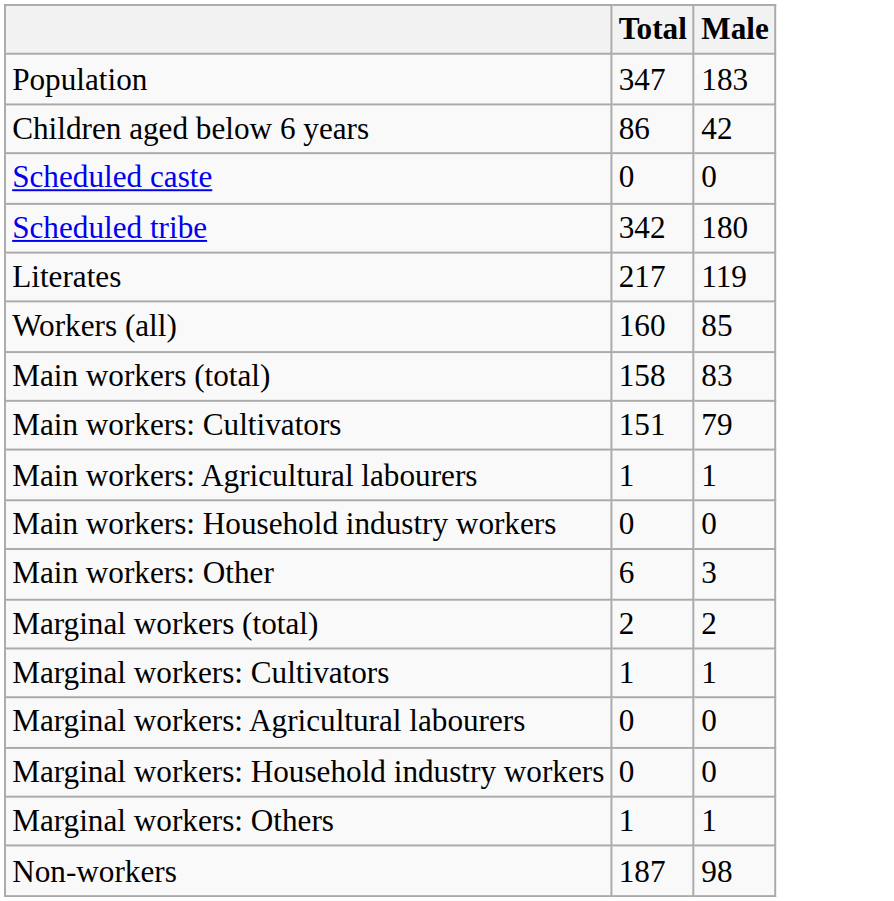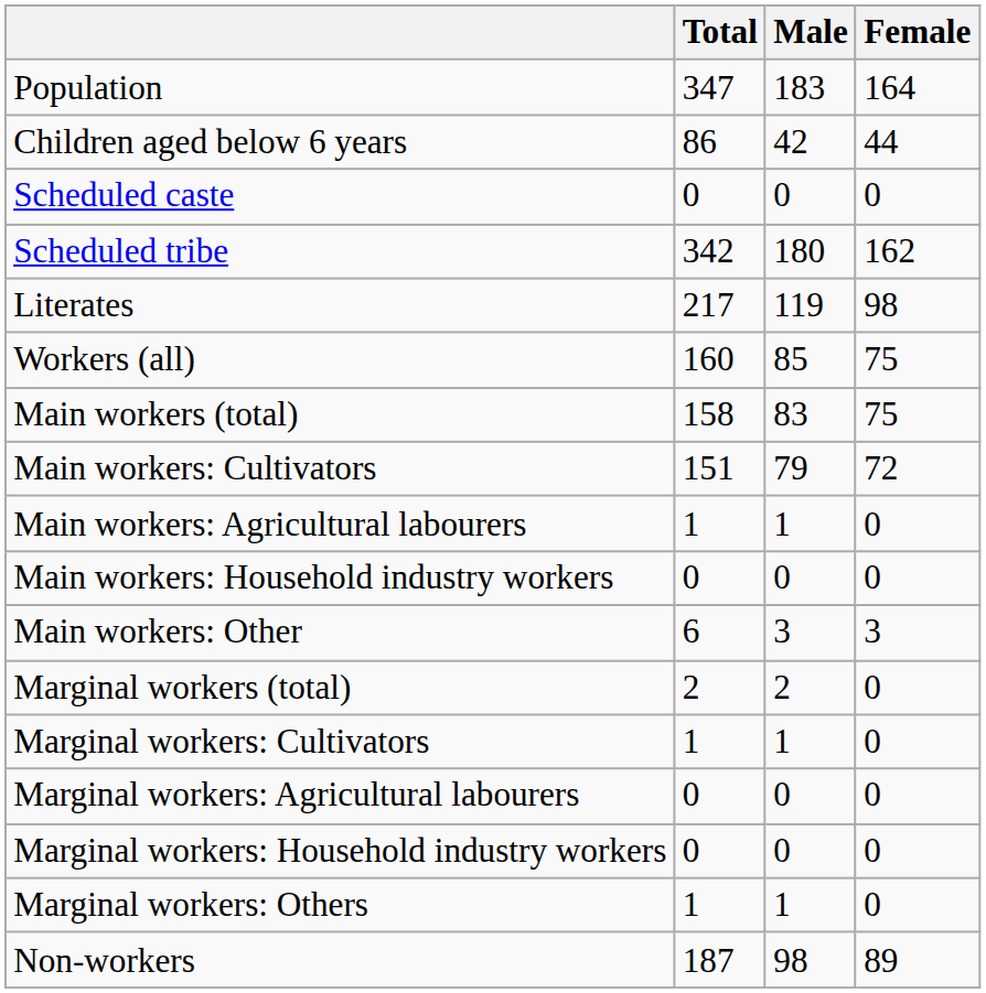+ column: Female | 164 | 44 | 0 | 162 | 98 | 75 | 75 | 72 | 0 | 0 | 3 | 0 | 0 | 0 | 0 | 0 | 89
